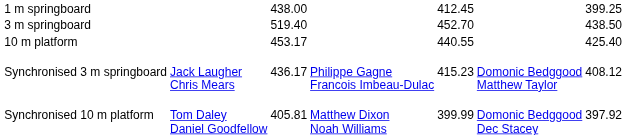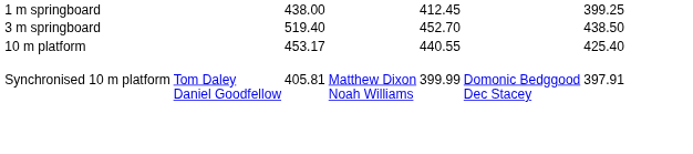- row: Synchronised 3 m springboard | Jack Laugher Chris Mears | 436.17 | Philippe Gagne Francois Imbeau-Dulac | 415.23 | Domonic Bedggood Matthew Taylor | 408.12
Synchronised 10 m platform | column 7: 397.92 -> 397.91
